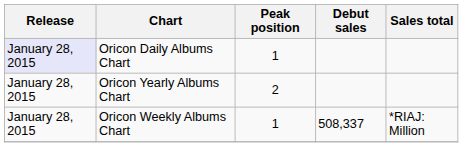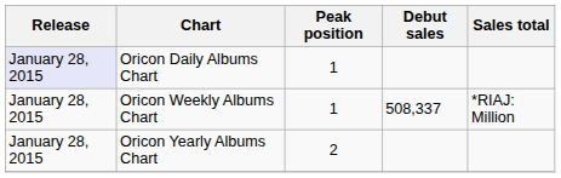rows swapped: Oricon Weekly Albums Chart <-> Oricon Yearly Albums Chart
